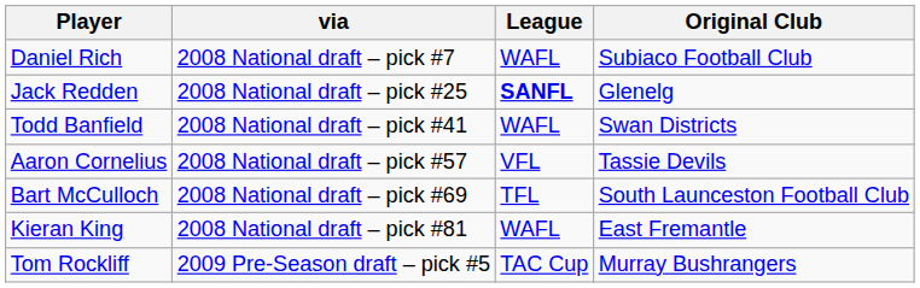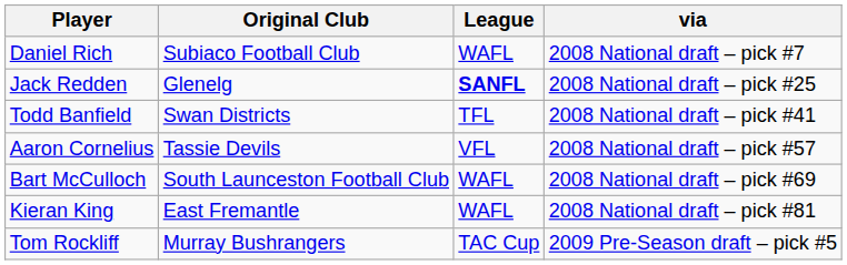columns swapped: Original Club <-> via
Todd Banfield | League: WAFL -> TFL
Bart McCulloch | League: TFL -> WAFL
